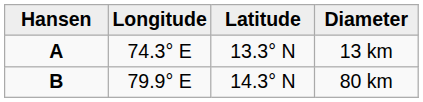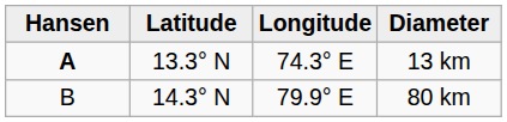columns swapped: Latitude <-> Longitude
80 km | Hansen: bold -> normal
